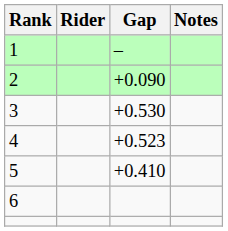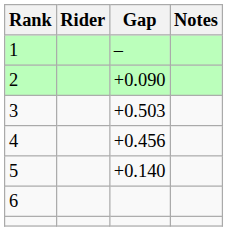3 | Gap: +0.530 -> +0.503
4 | Gap: +0.523 -> +0.456
5 | Gap: +0.410 -> +0.140
